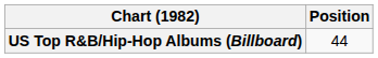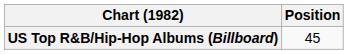US Top R&B/Hip-Hop Albums (Billboard) | Position: 44 -> 45
